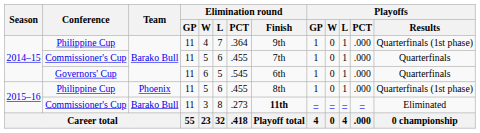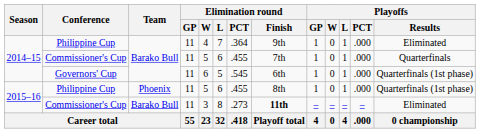2014–15 / Philippine Cup | Playoffs / Results: Quarterfinals (1st phase) -> Eliminated
Governors' Cup | Playoffs / Results: Quarterfinals -> Quarterfinals (1st phase)
